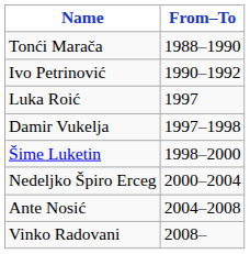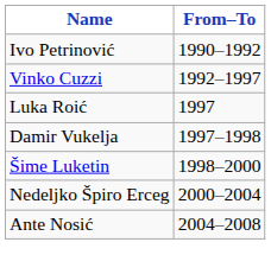- row: Tonći Marača | 1988–1990
+ row: Vinko Cuzzi | 1992–1997
- row: Vinko Radovani | 2008–
